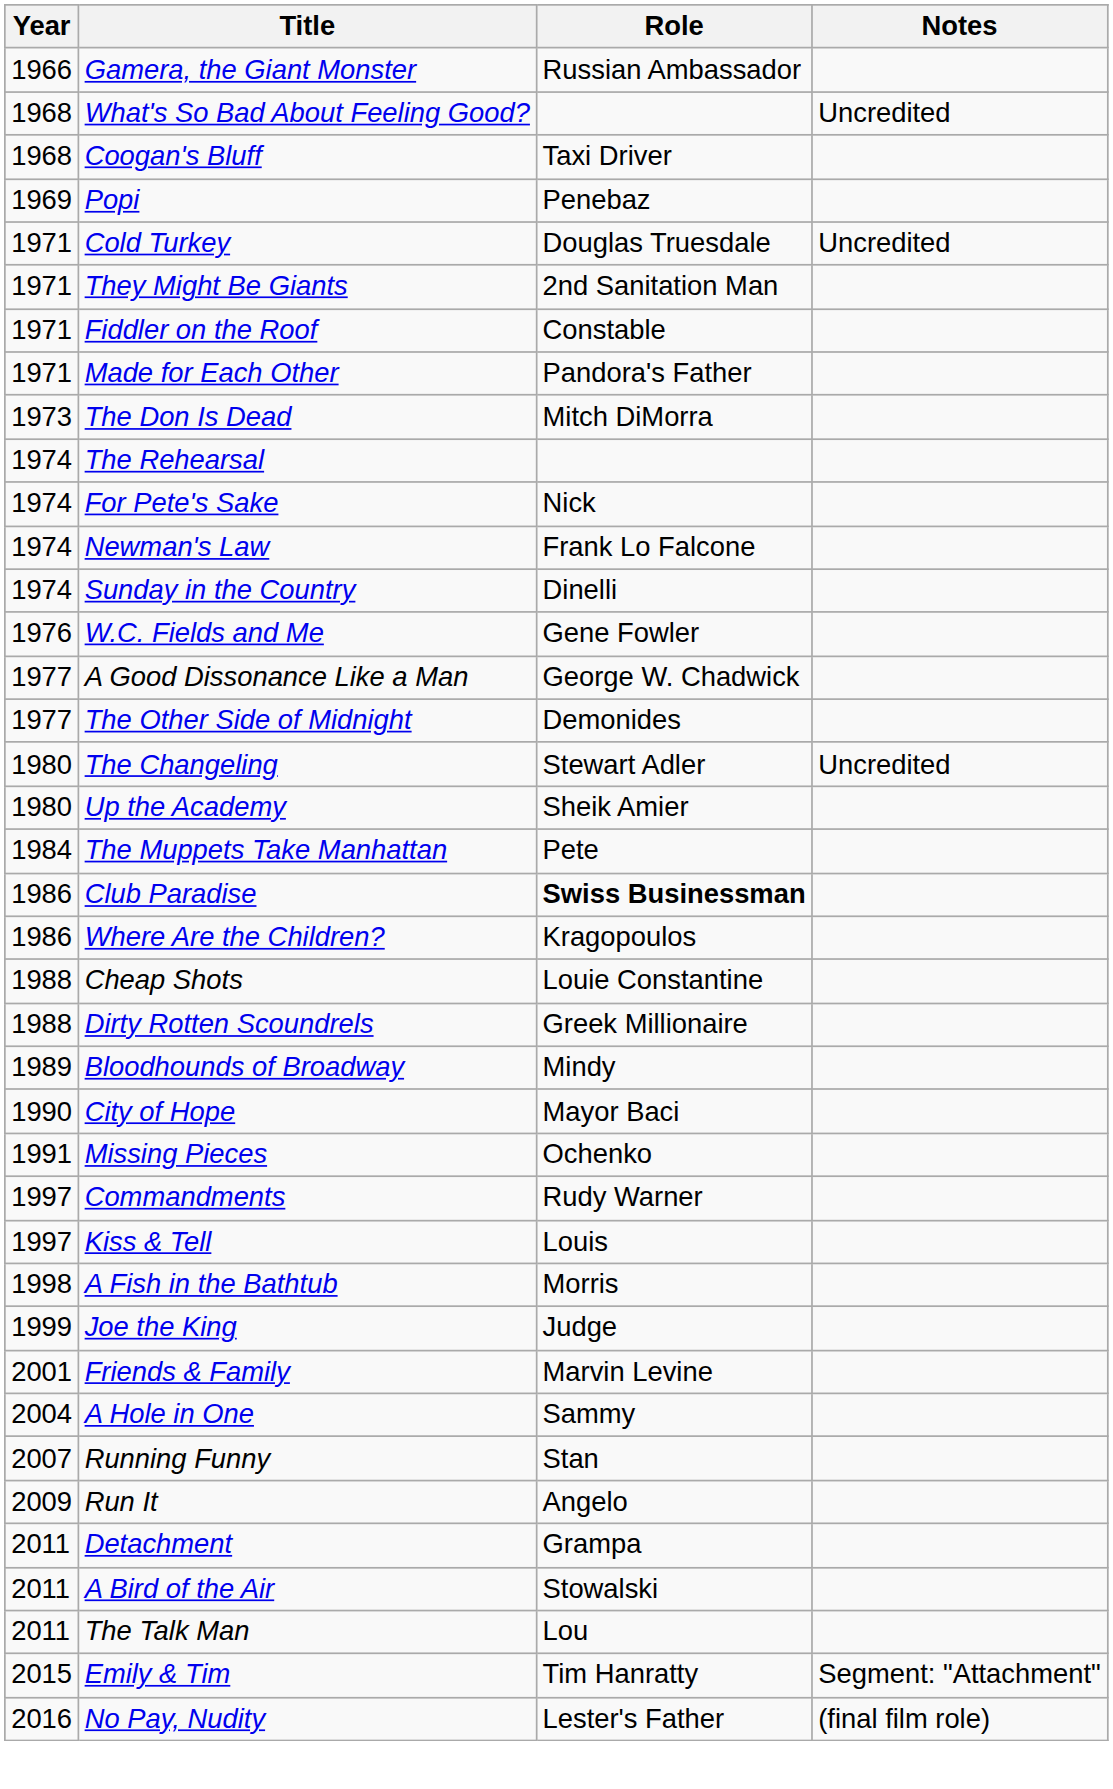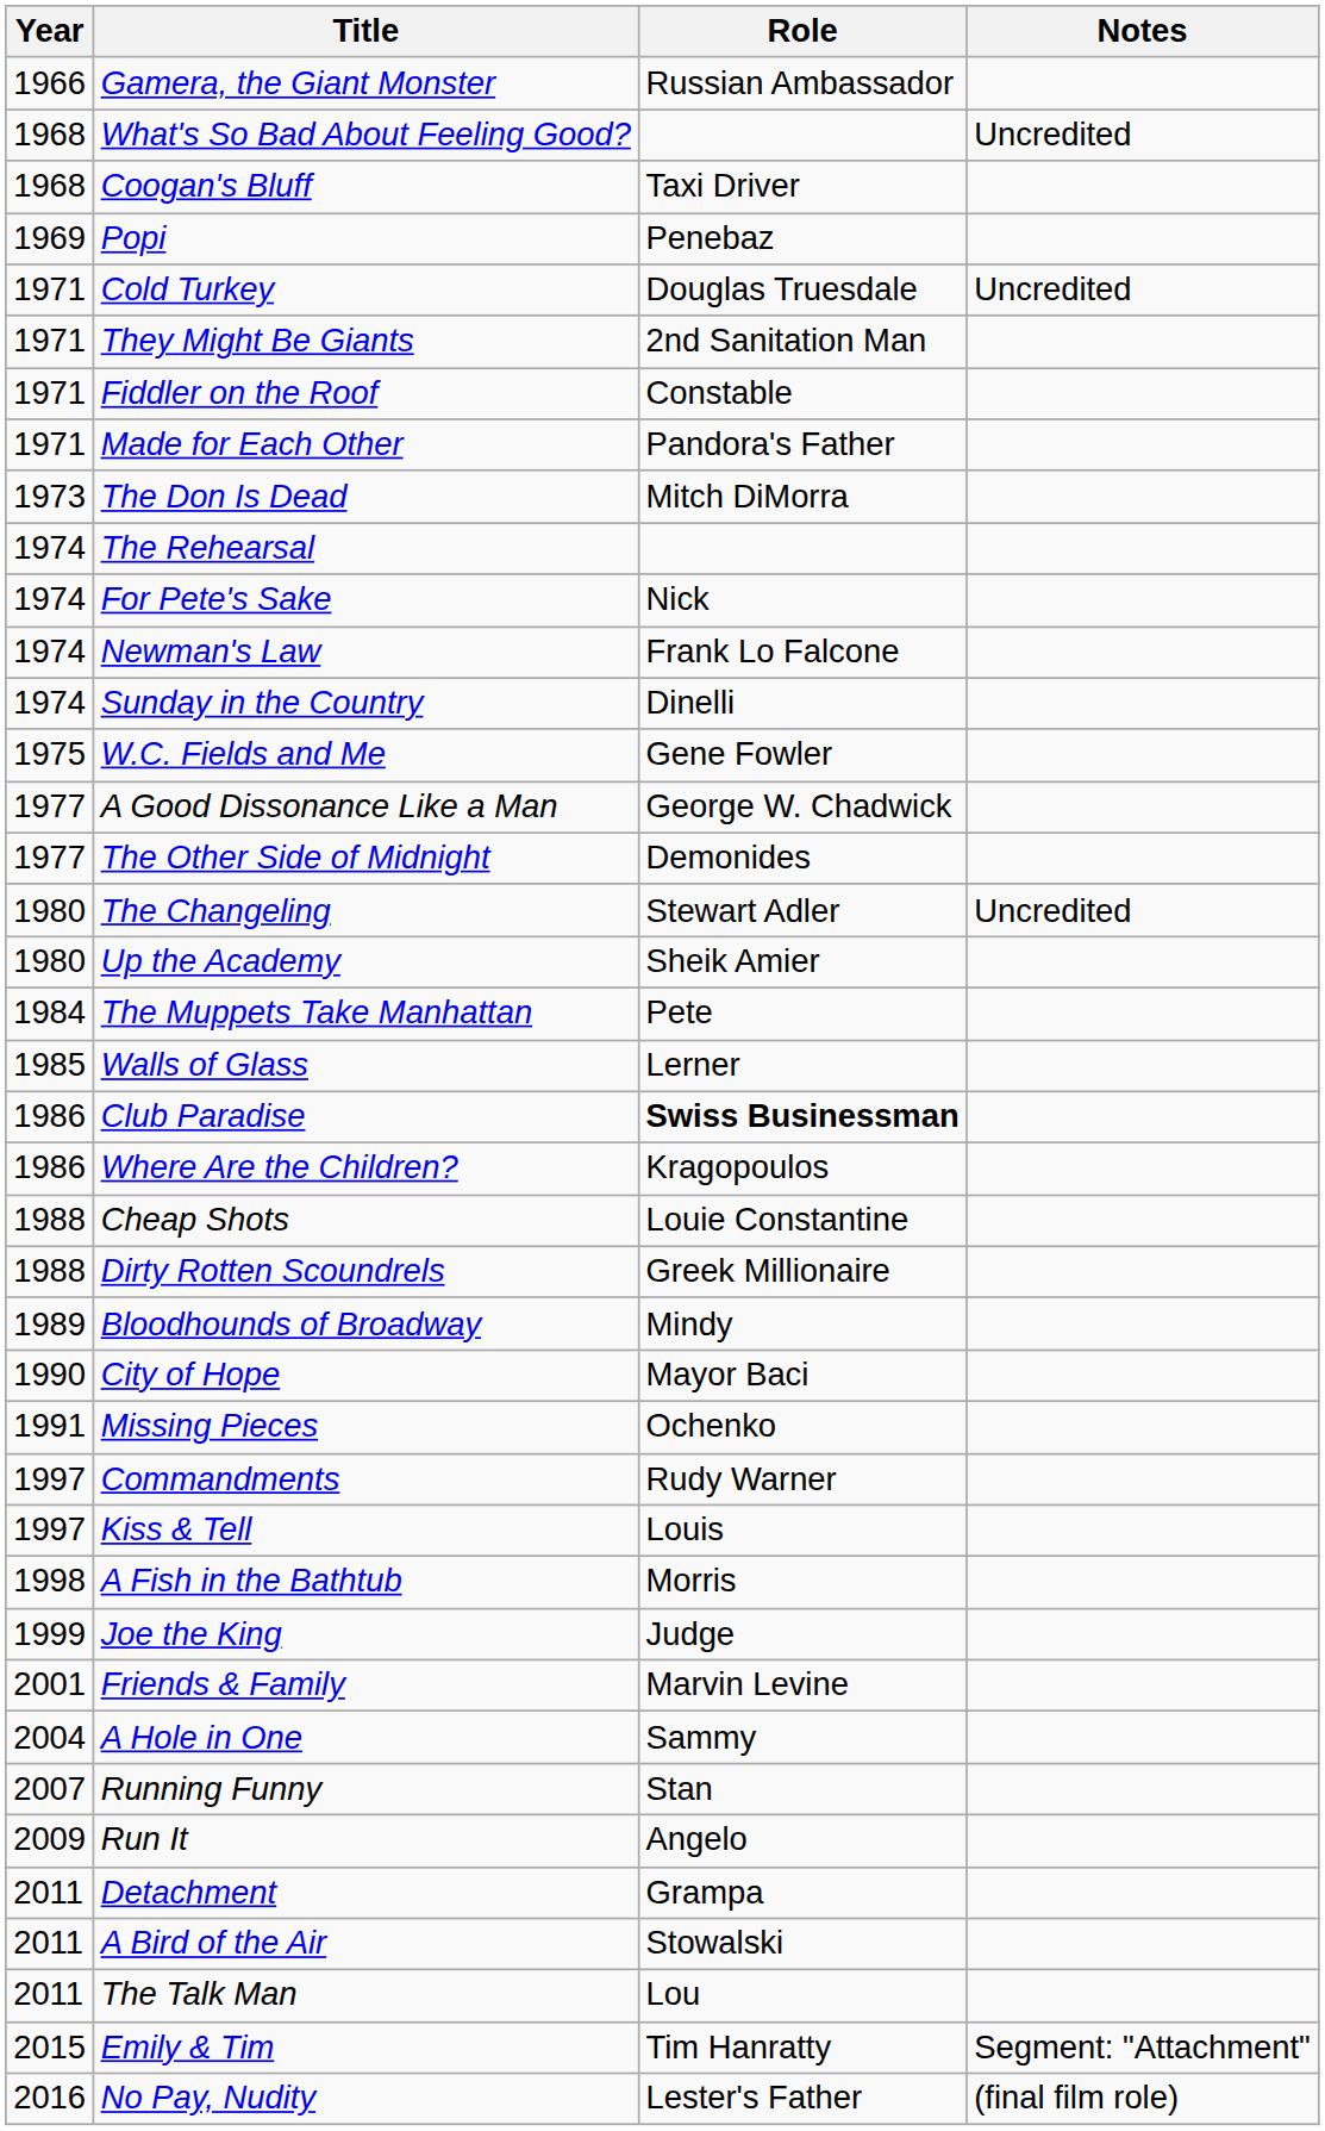W.C. Fields and Me | Year: 1976 -> 1975
+ row: 1985 | Walls of Glass | Lerner
